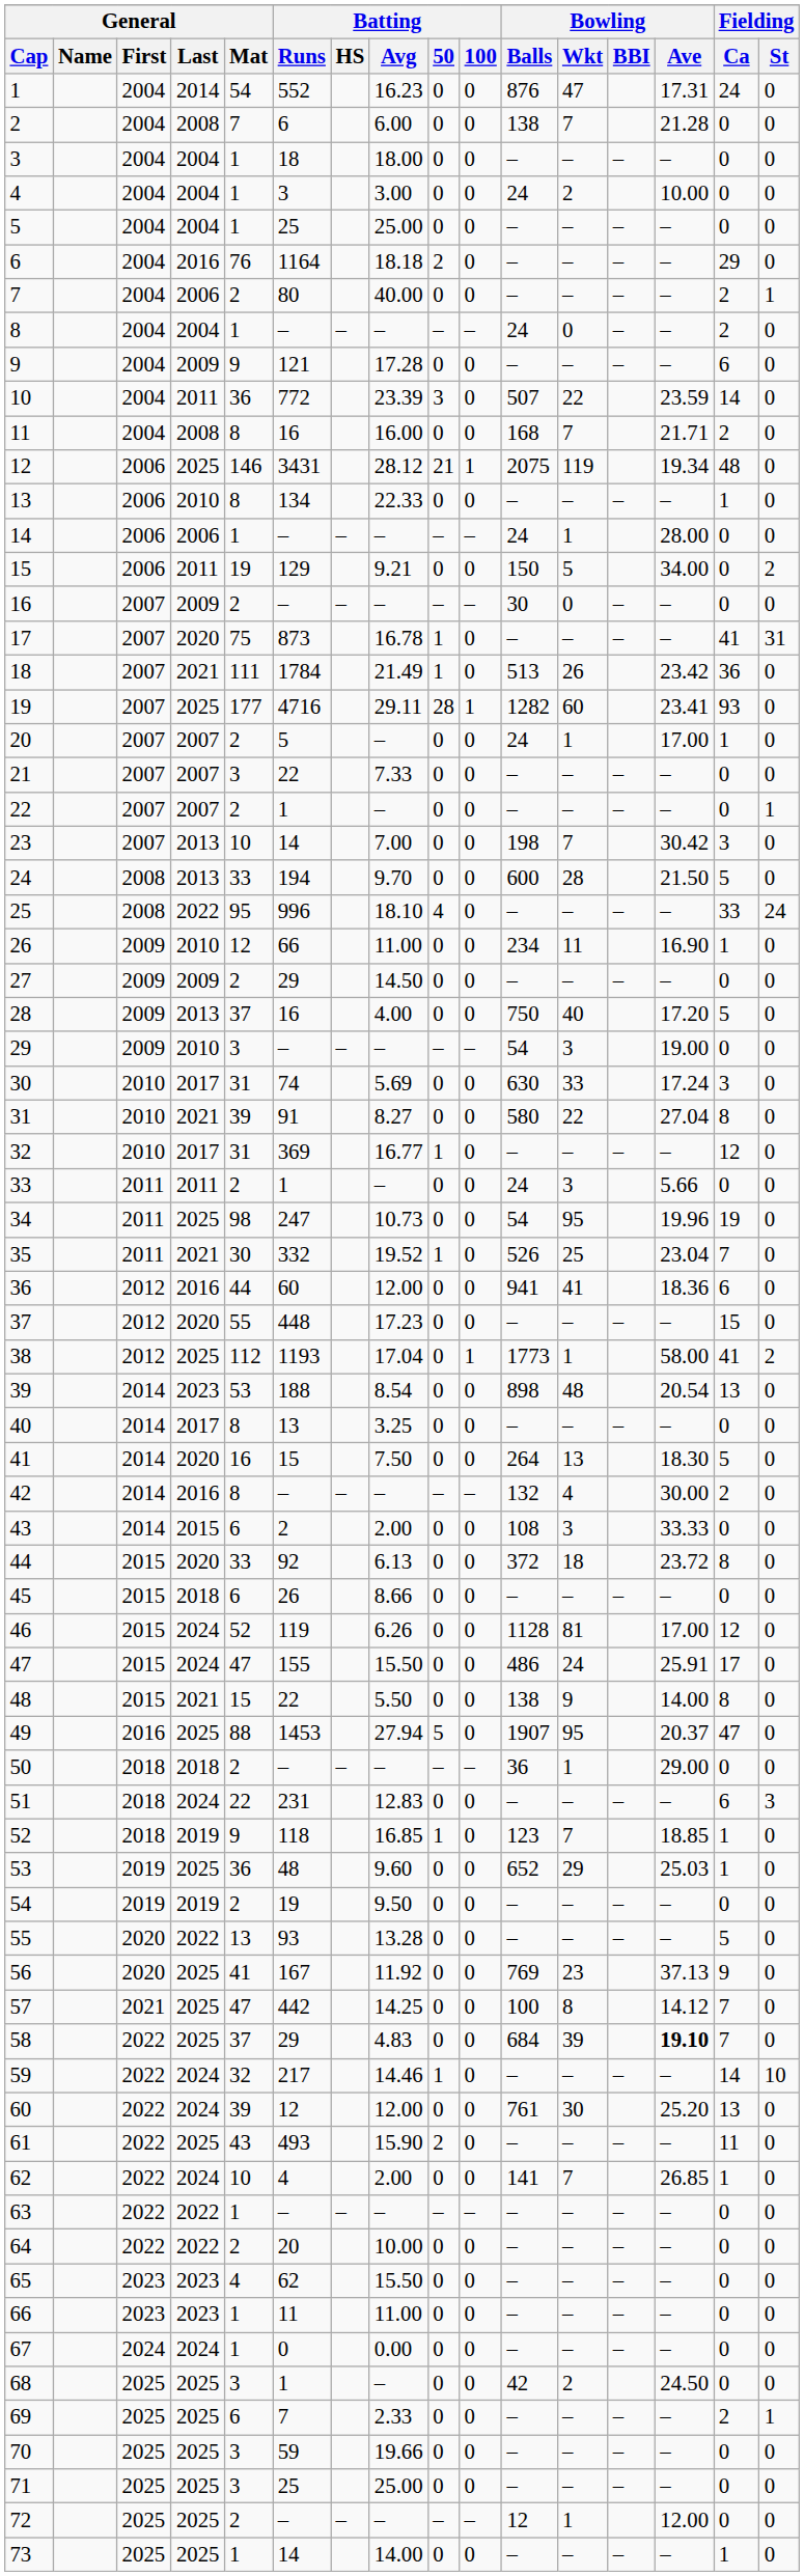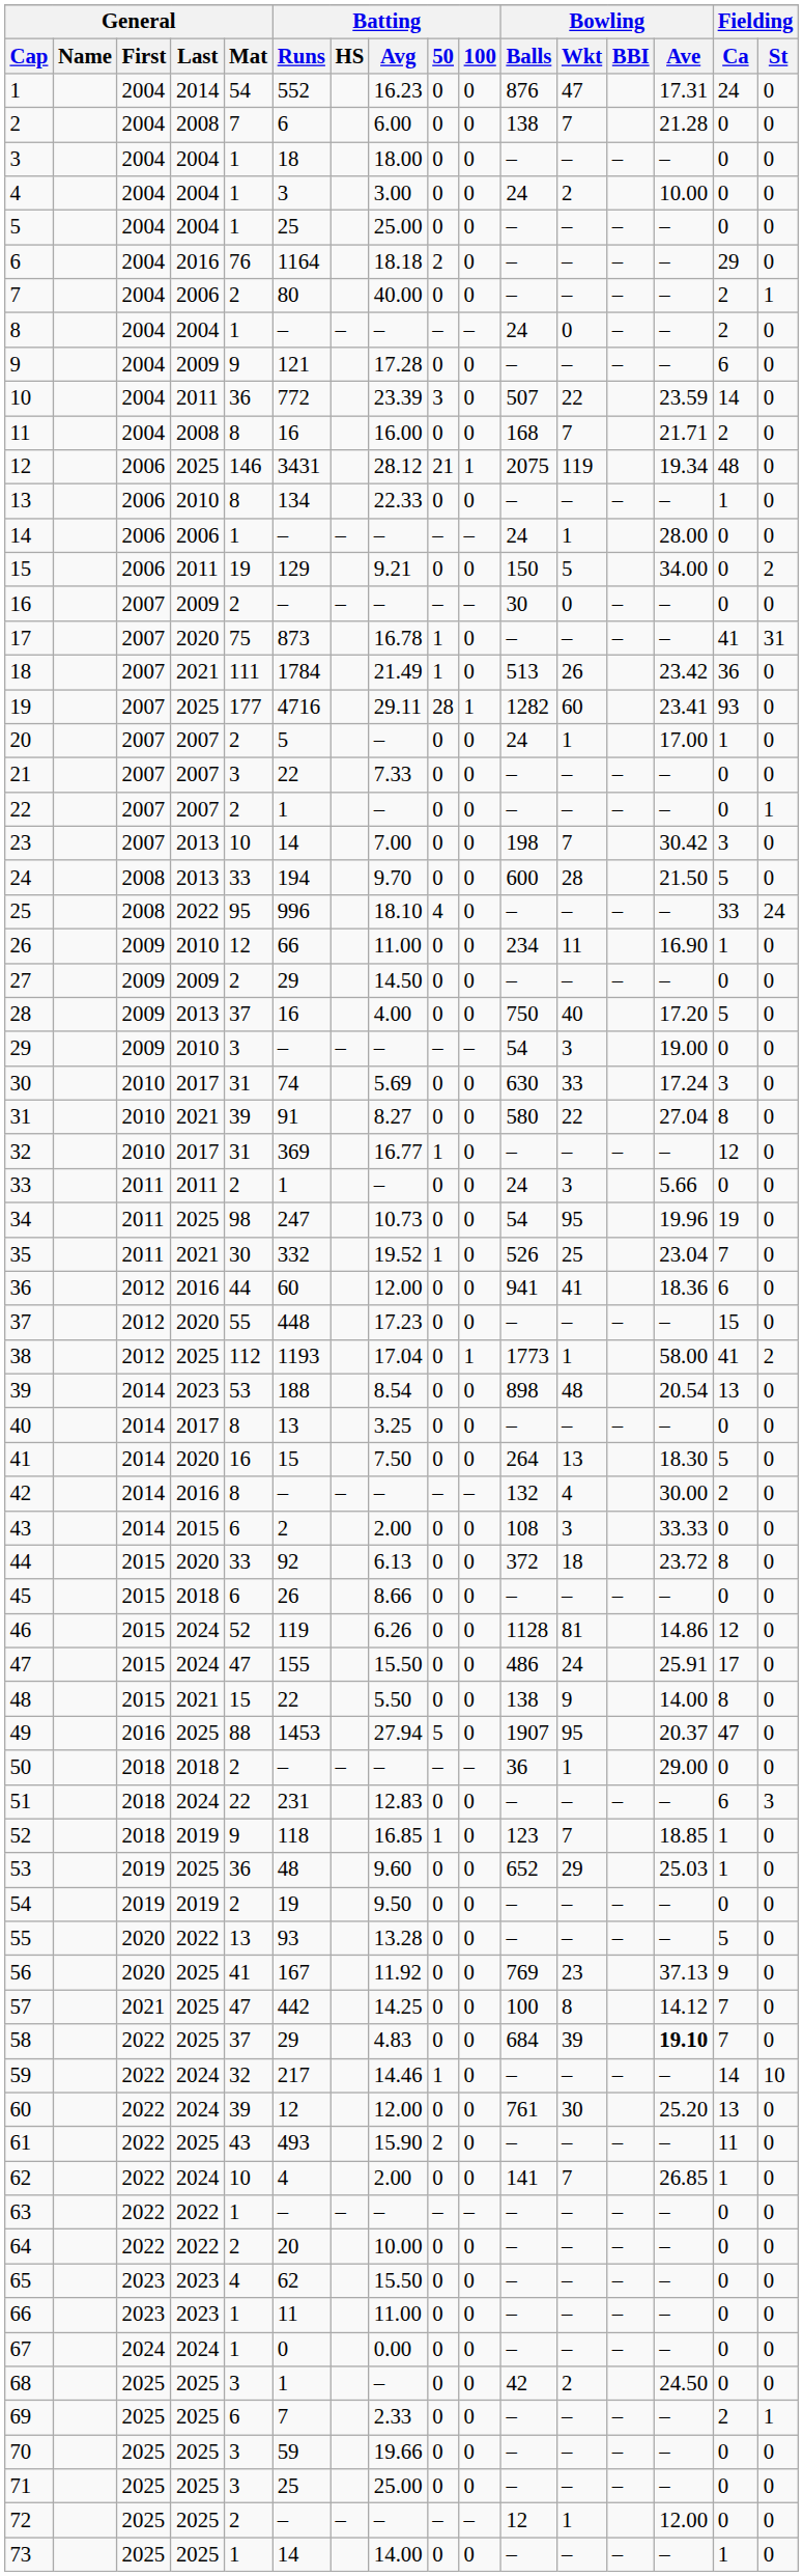46 | Bowling / Ave: 17.00 -> 14.86
